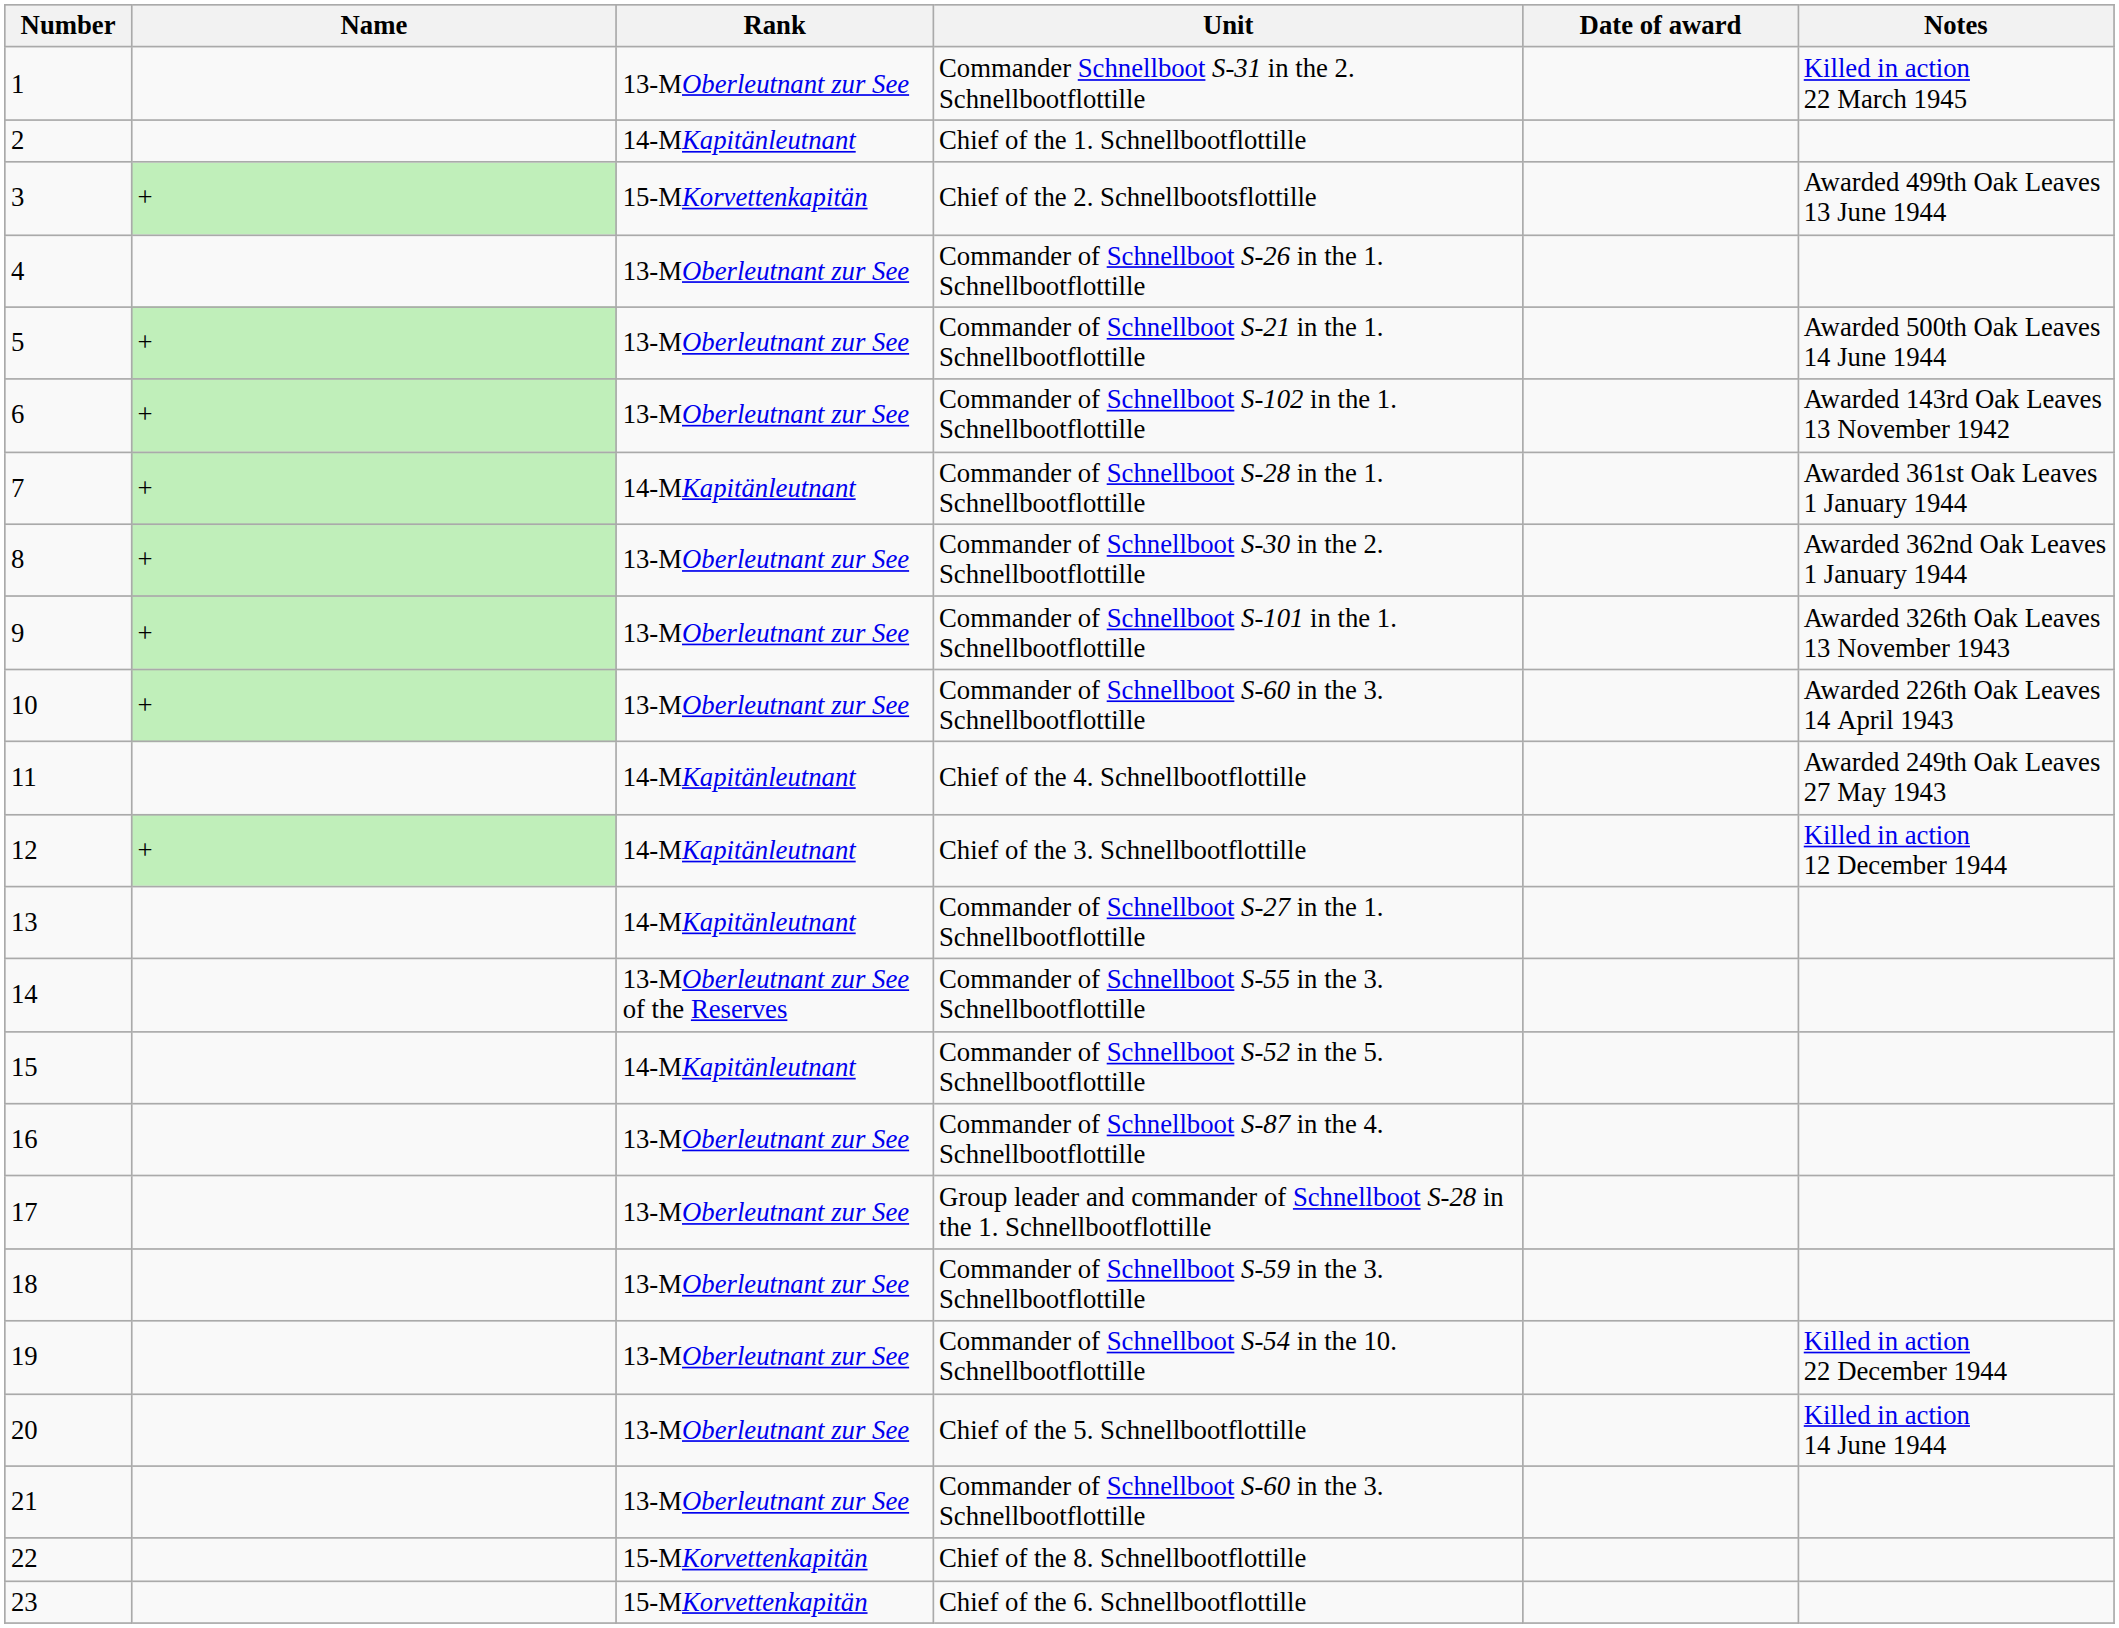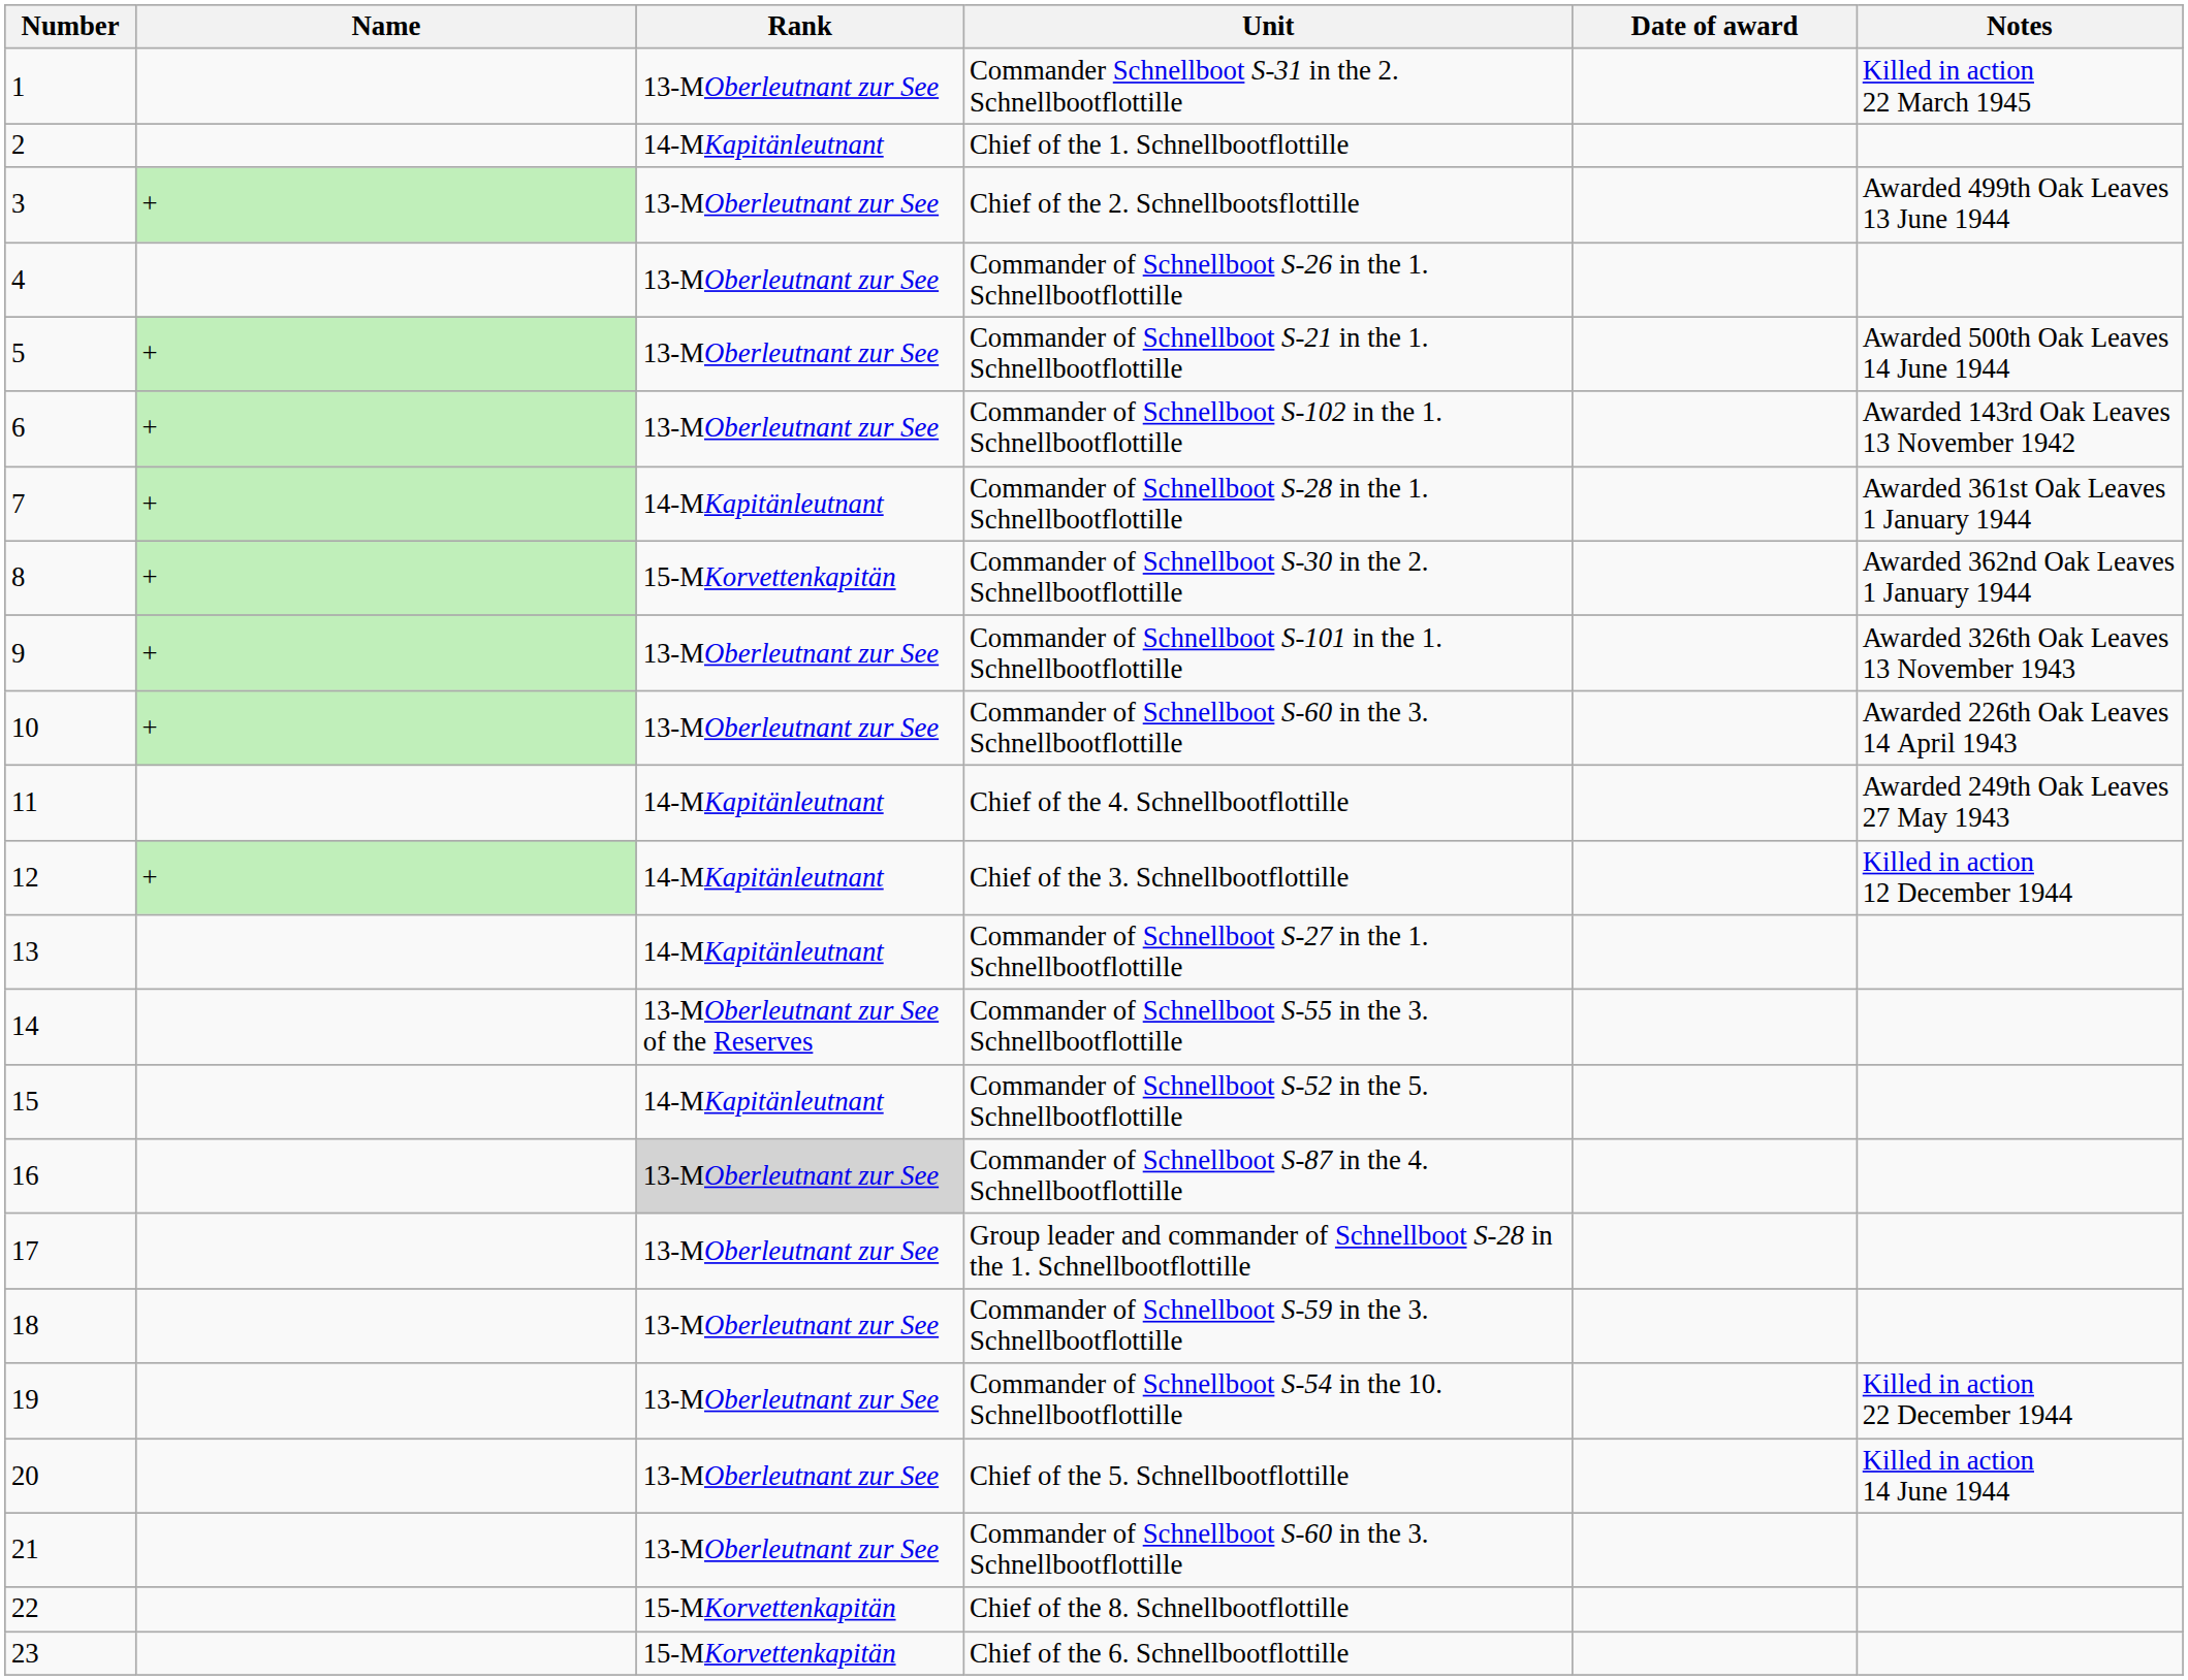Chief of the 2. Schnellbootsflottille | Rank: 15-MKorvettenkapitän -> 13-MOberleutnant zur See
Commander of Schnellboot S-30 in the 2. Schnellbootflottille | Rank: 13-MOberleutnant zur See -> 15-MKorvettenkapitän
Commander of Schnellboot S-87 in the 4. Schnellbootflottille | Rank: no background -> lightgrey background
